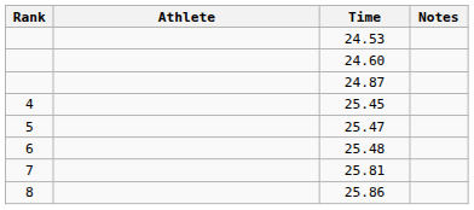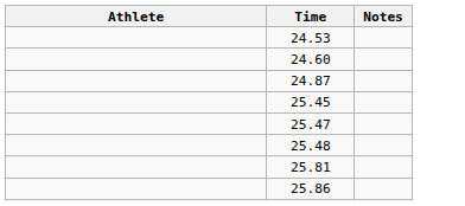- column: Rank | 4 | 5 | 6 | 7 | 8
